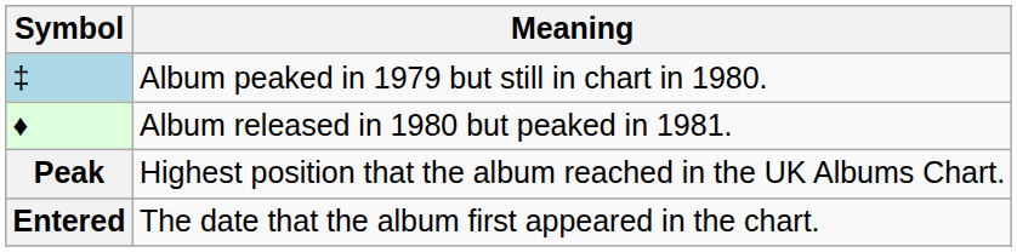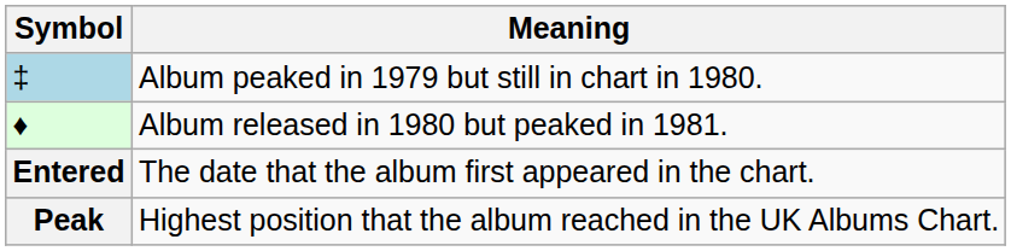rows swapped: Entered <-> Peak
